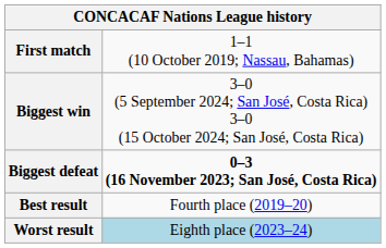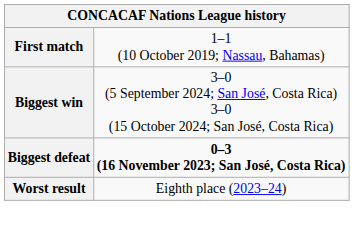- row: Best result | Fourth place (2019–20)
Worst result | column 2: lightblue background -> no background
